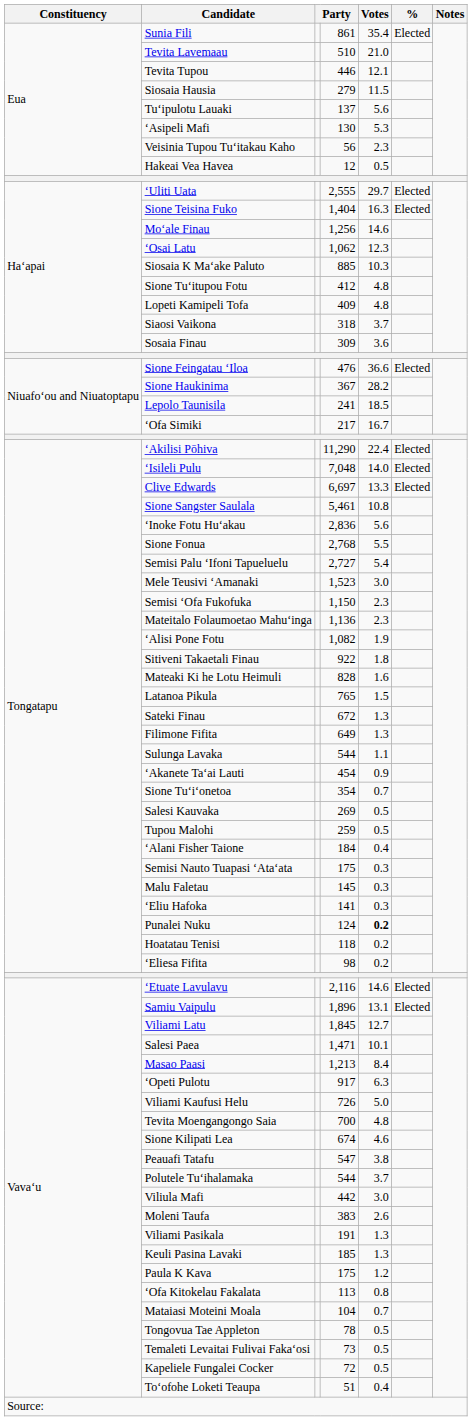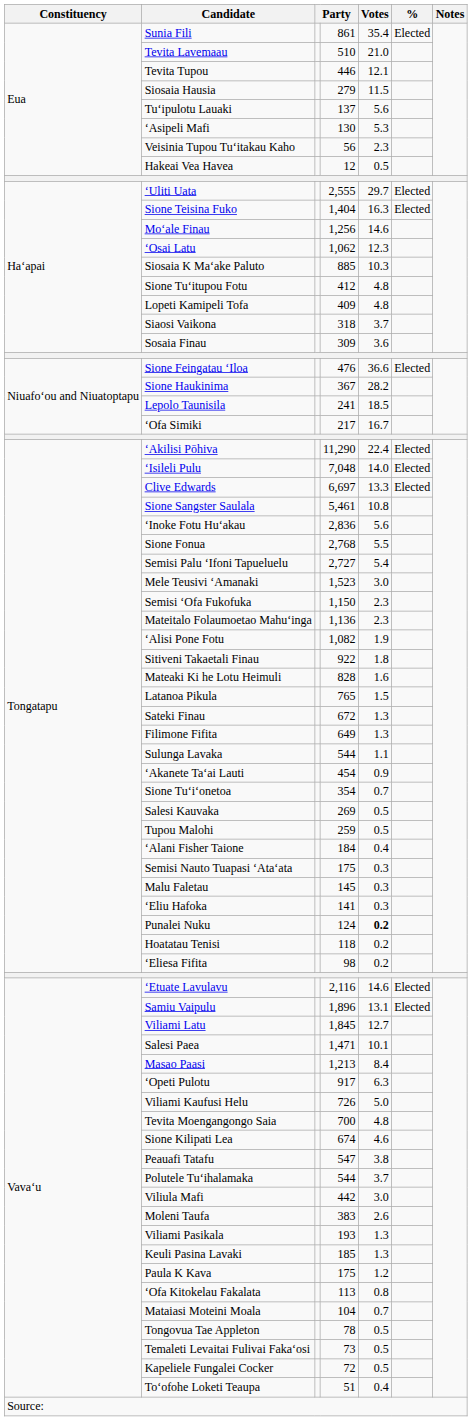Viliami Pasikala | column 4: 191 -> 193
